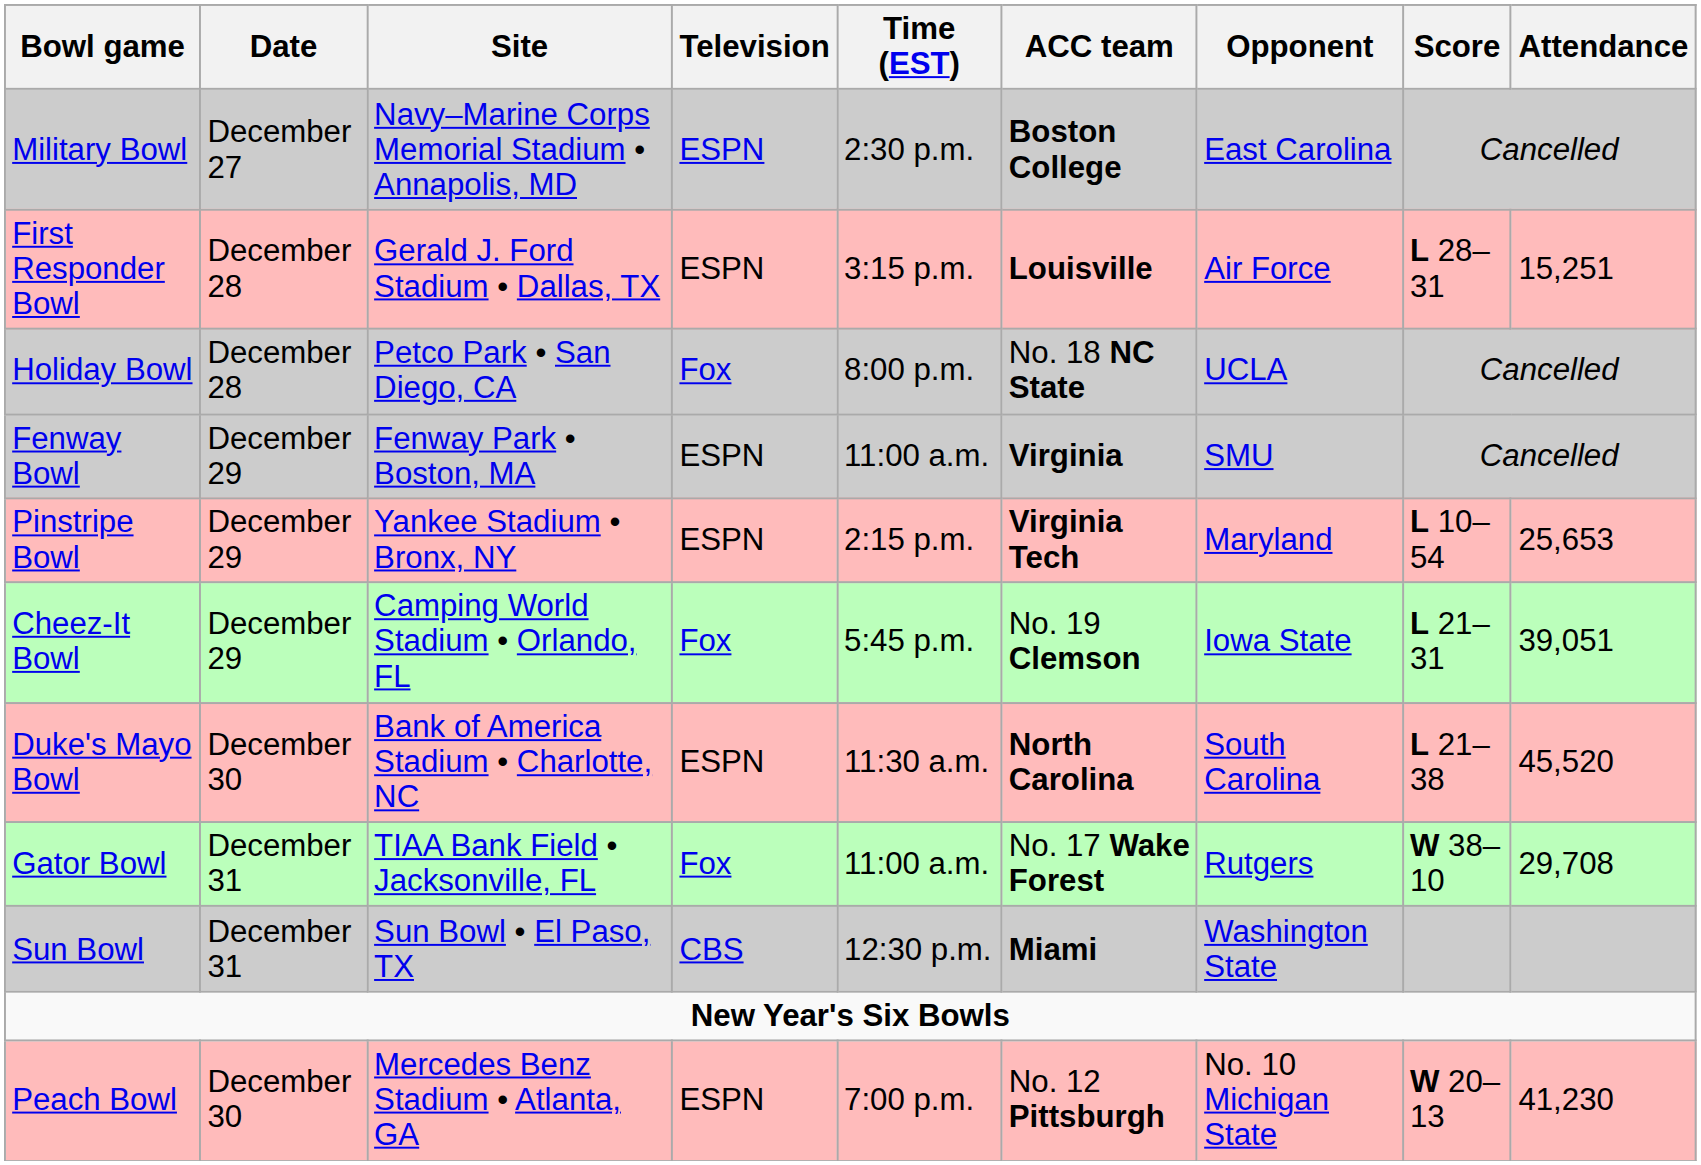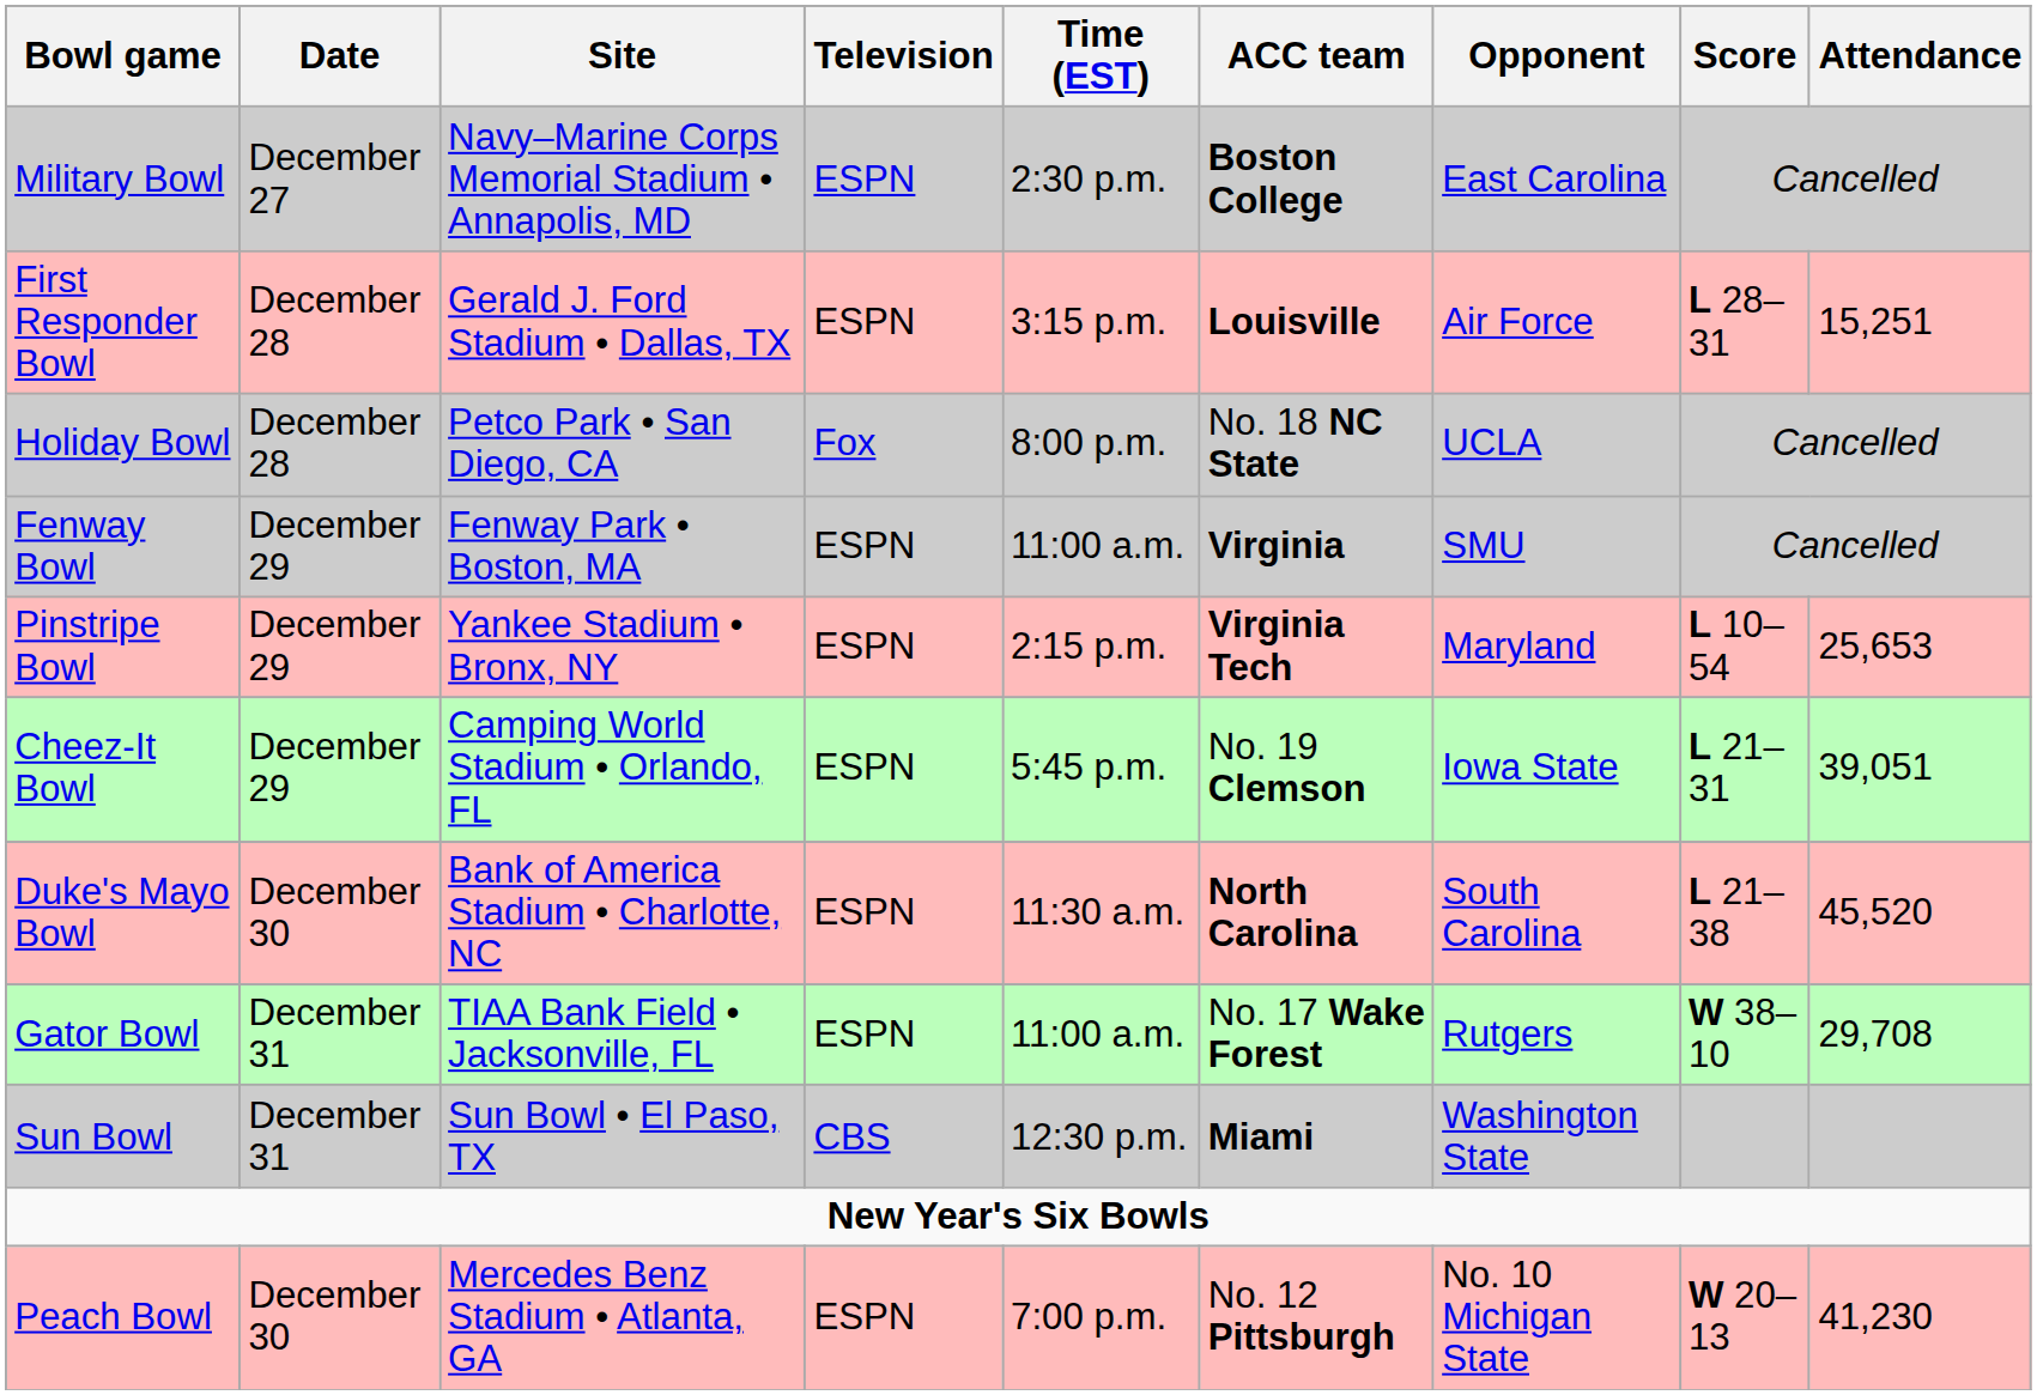Cheez-It Bowl | Television: Fox -> ESPN
Gator Bowl | Television: Fox -> ESPN
